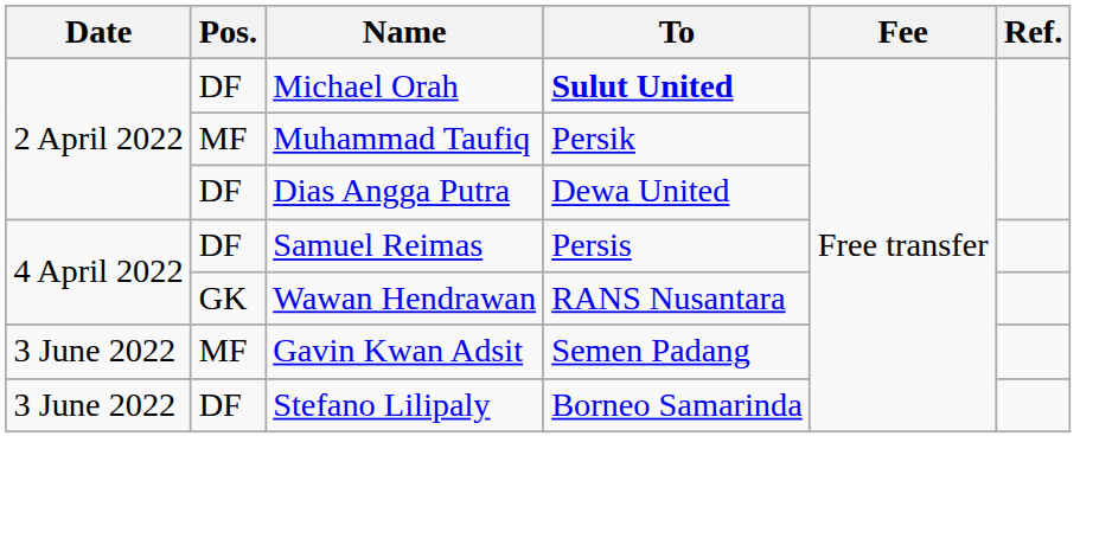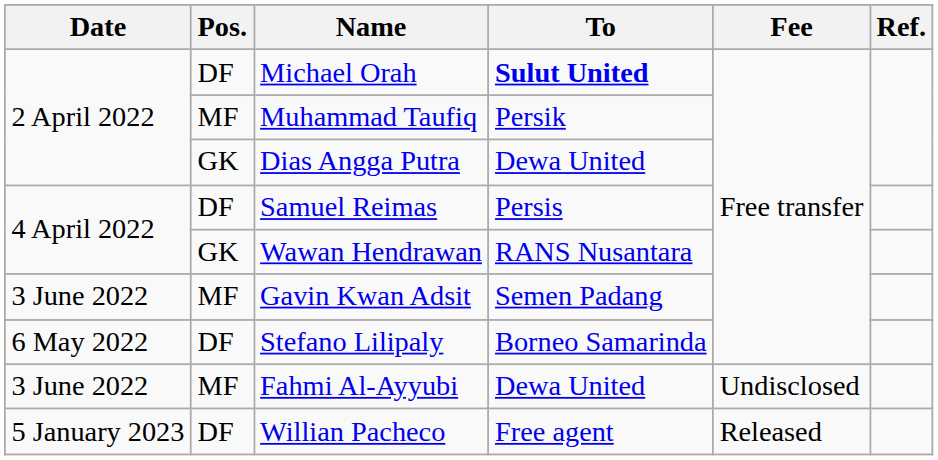Dias Angga Putra | Pos.: DF -> GK
Stefano Lilipaly | Date: 3 June 2022 -> 6 May 2022
+ row: 3 June 2022 | MF | Fahmi Al-Ayyubi | Dewa United | Undisclosed
+ row: 5 January 2023 | DF | Willian Pacheco | Free agent | Released
